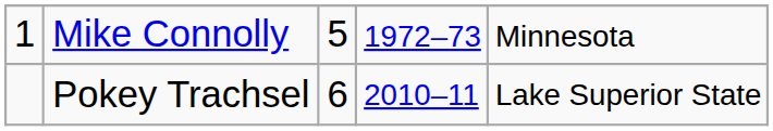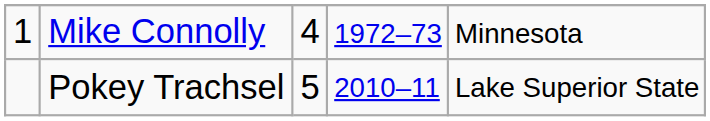Mike Connolly | column 3: 5 -> 4
Pokey Trachsel | column 3: 6 -> 5
